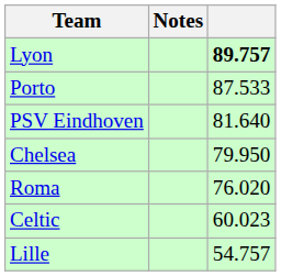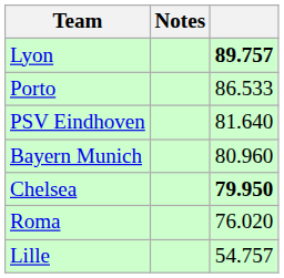Porto | column 3: 87.533 -> 86.533
+ row: Bayern Munich | 80.960
Chelsea | column 3: normal -> bold
- row: Celtic | 60.023
